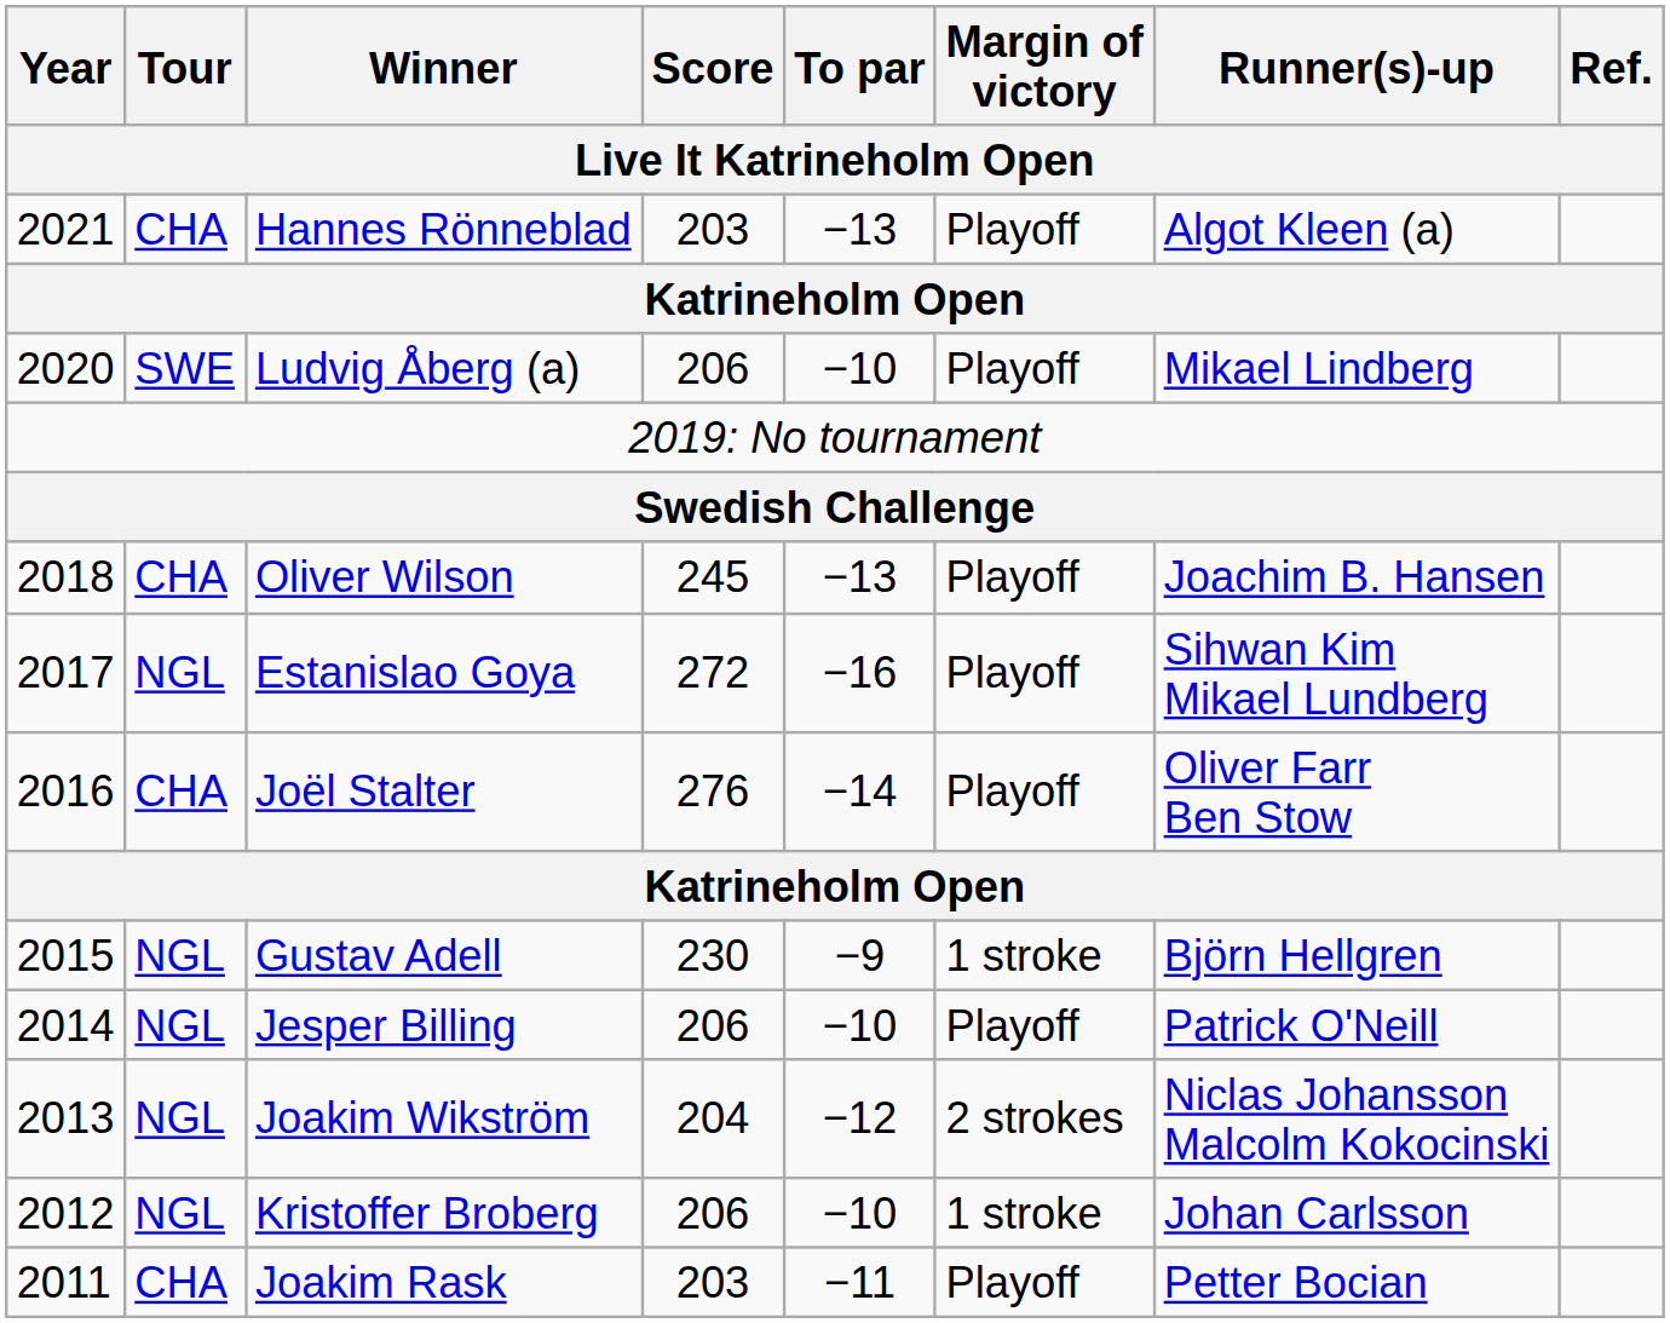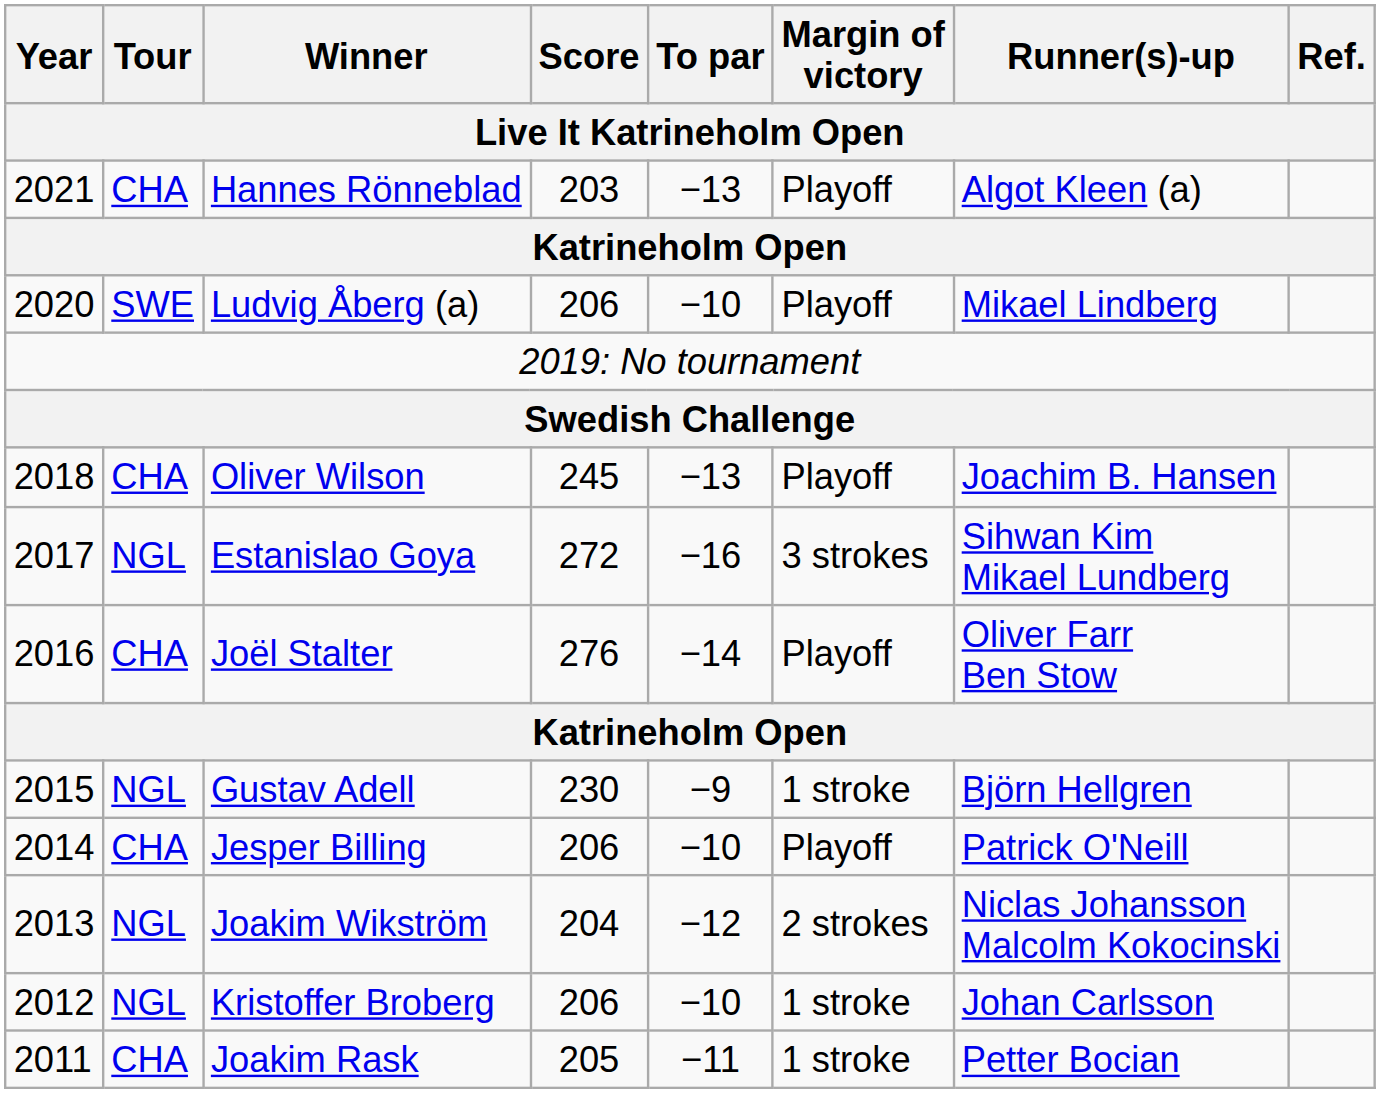Estanislao Goya | Margin of victory: Playoff -> 3 strokes
Jesper Billing | Tour: NGL -> CHA
Joakim Rask | Score: 203 -> 205
Joakim Rask | Margin of victory: Playoff -> 1 stroke
